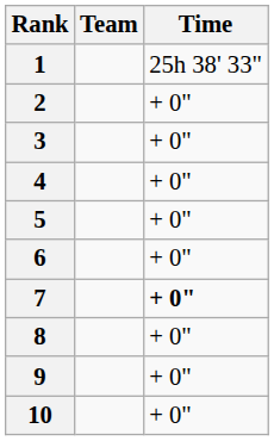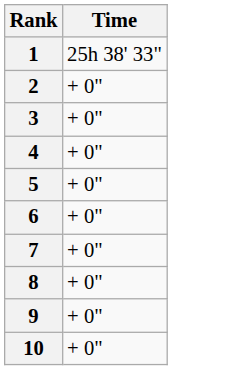- column: Team
7 | Time: bold -> normal
